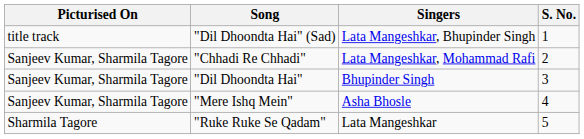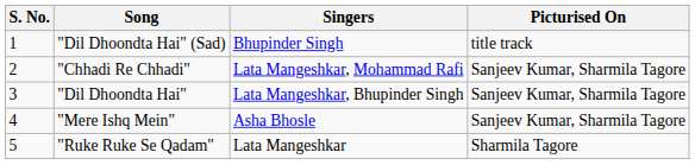columns swapped: S. No. <-> Picturised On
"Dil Dhoondta Hai" (Sad) | Singers: Lata Mangeshkar, Bhupinder Singh -> Bhupinder Singh
"Dil Dhoondta Hai" | Singers: Bhupinder Singh -> Lata Mangeshkar, Bhupinder Singh
